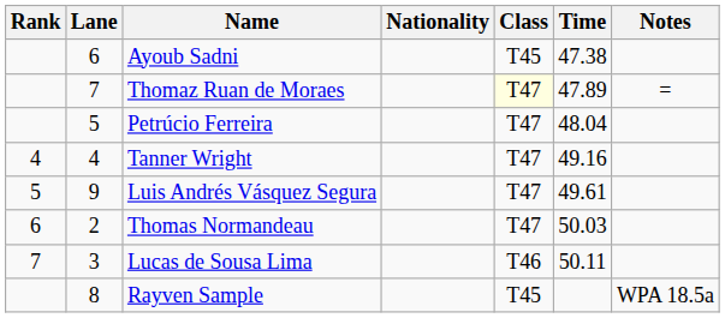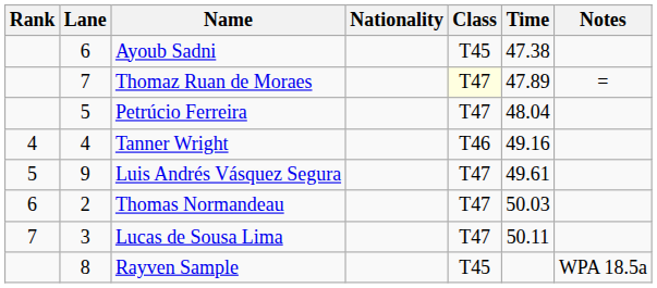Tanner Wright | Class: T47 -> T46
Lucas de Sousa Lima | Class: T46 -> T47
